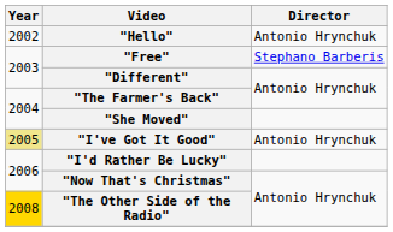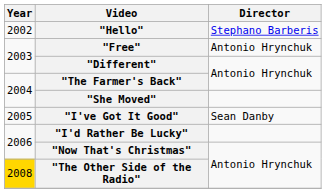"Hello" | Director: Antonio Hrynchuk -> Stephano Barberis
"Free" | Director: Stephano Barberis -> Antonio Hrynchuk
"I've Got It Good" | Year: khaki background -> no background
"I've Got It Good" | Director: Antonio Hrynchuk -> Sean Danby
